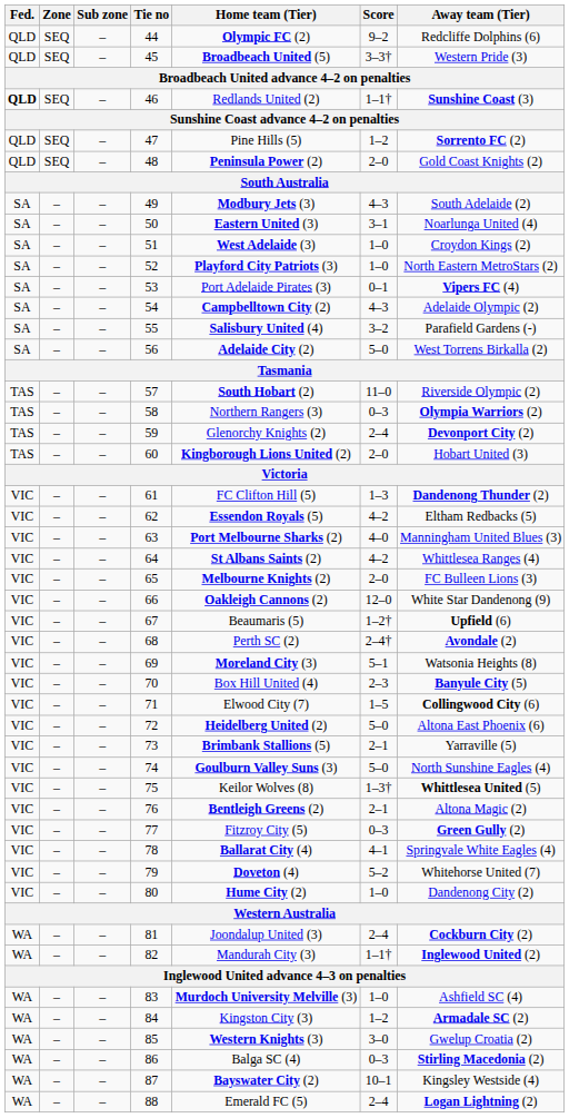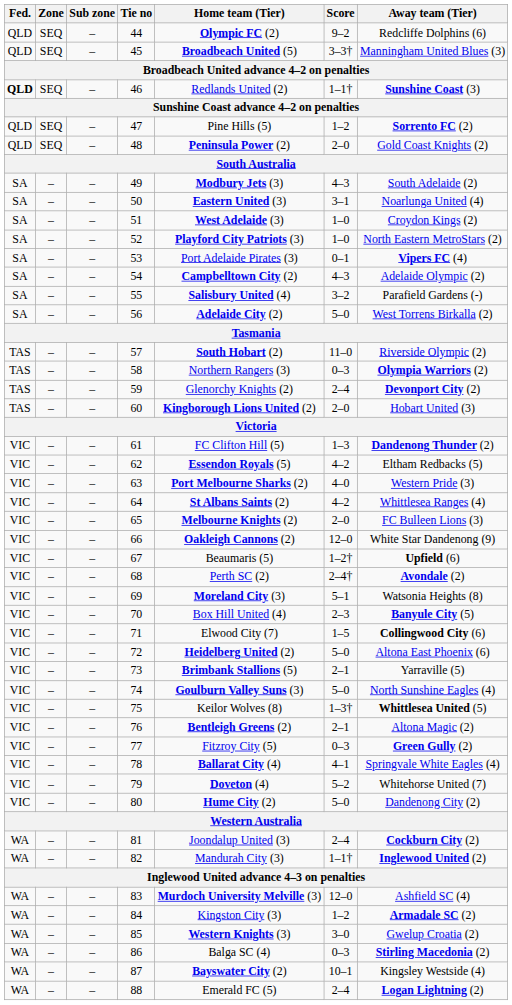45 | Away team (Tier): Western Pride (3) -> Manningham United Blues (3)
63 | Away team (Tier): Manningham United Blues (3) -> Western Pride (3)
80 | Score: 1–0 -> 5–0
83 | Score: 1–0 -> 12–0
